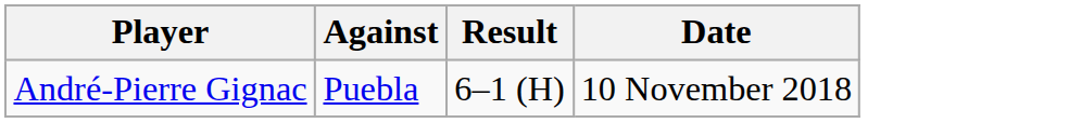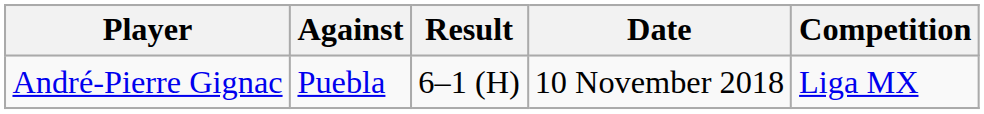+ column: Competition | Liga MX
